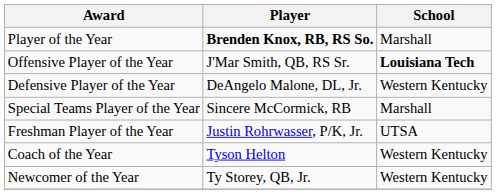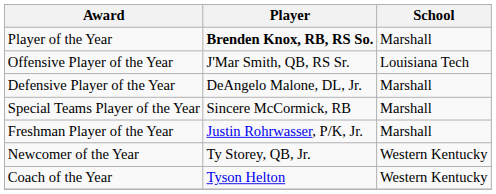Offensive Player of the Year | School: bold -> normal
Defensive Player of the Year | School: Western Kentucky -> Marshall
Freshman Player of the Year | School: UTSA -> Marshall
rows swapped: Newcomer of the Year <-> Coach of the Year
